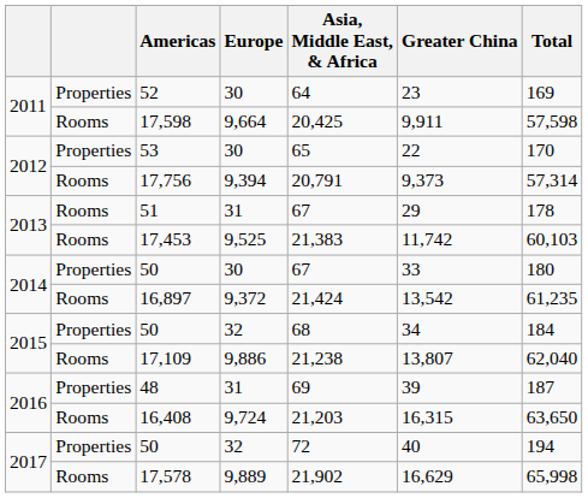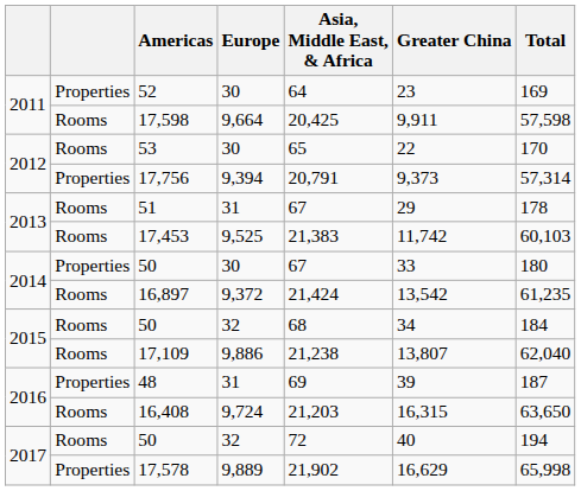53 | column 2: Properties -> Rooms
17,756 | column 2: Rooms -> Properties
2015 / 50 | column 2: Properties -> Rooms
2017 / 50 | column 2: Properties -> Rooms
17,578 | column 2: Rooms -> Properties
